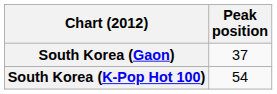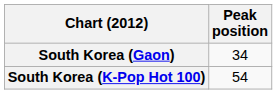South Korea (Gaon) | Peak position: 37 -> 34
